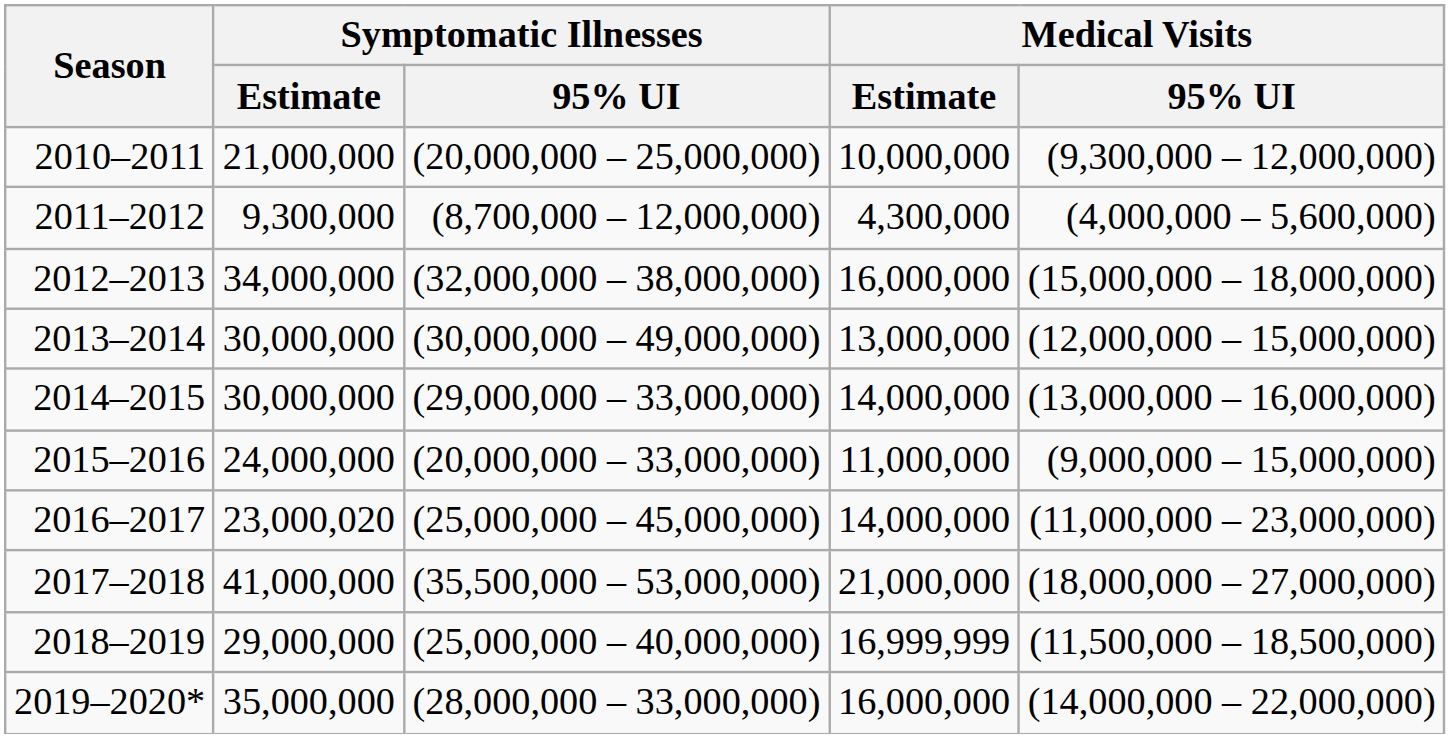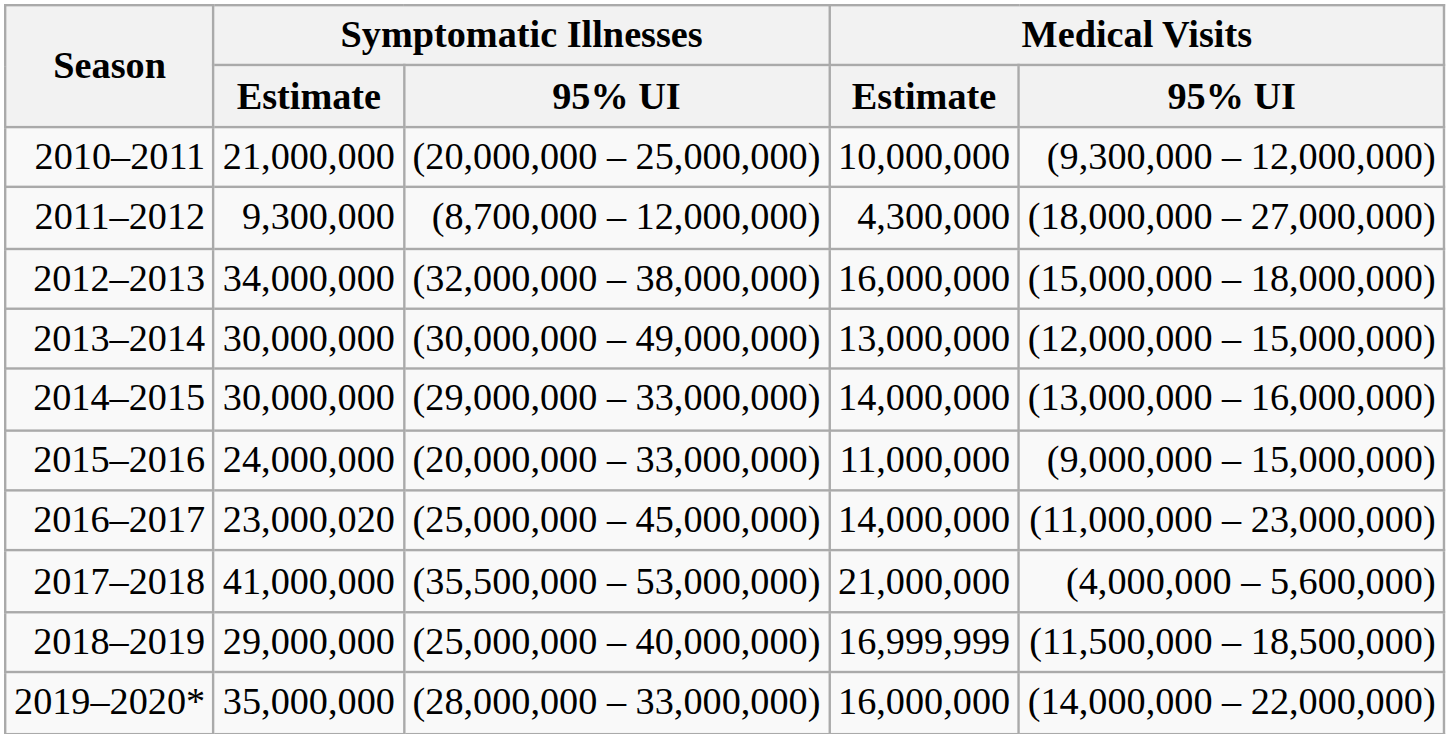2011–2012 | Medical Visits / 95% UI: (4,000,000 – 5,600,000) -> (18,000,000 – 27,000,000)
2017–2018 | Medical Visits / 95% UI: (18,000,000 – 27,000,000) -> (4,000,000 – 5,600,000)
